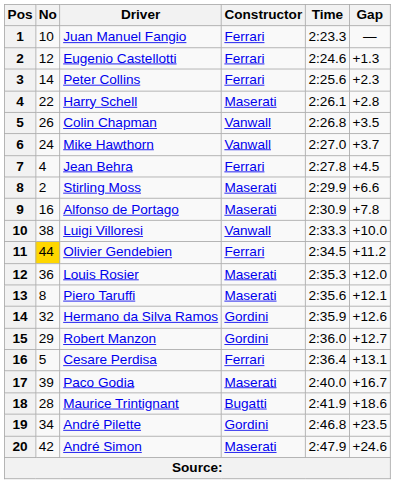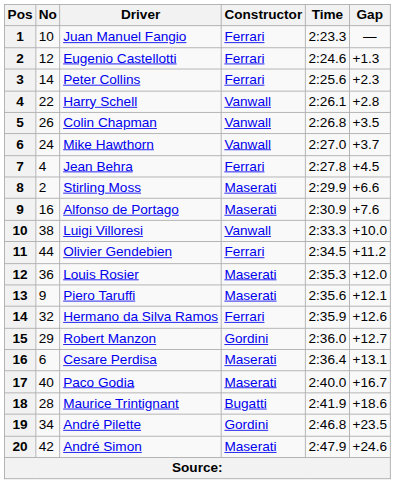Harry Schell | Constructor: Maserati -> Vanwall
Alfonso de Portago | Gap: +7.8 -> +7.6
Olivier Gendebien | No: gold background -> no background
Piero Taruffi | No: 8 -> 9
Hermano da Silva Ramos | Constructor: Gordini -> Ferrari
Cesare Perdisa | No: 5 -> 6
Cesare Perdisa | Constructor: Ferrari -> Maserati
Paco Godia | No: 39 -> 40
